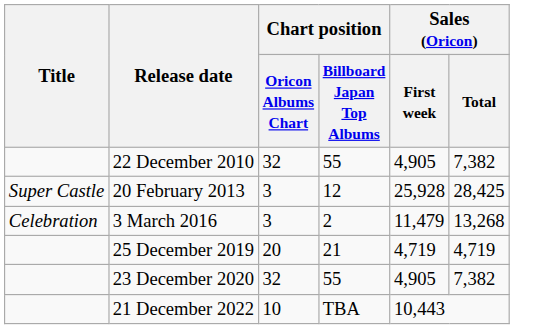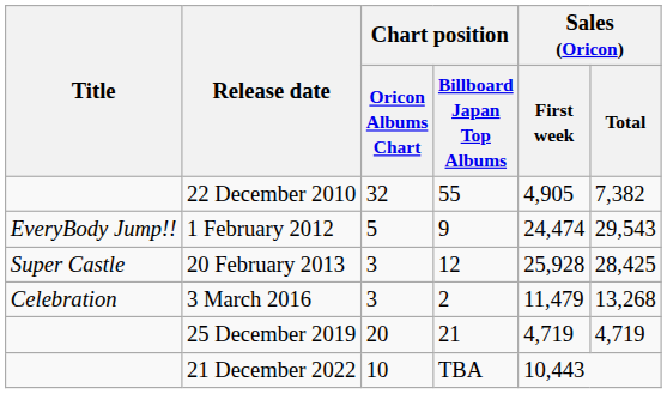+ row: EveryBody Jump!! | 1 February 2012 | 5 | 9 | 24,474 | 29,543
- row: 23 December 2020 | 32 | 55 | 4,905 | 7,382
